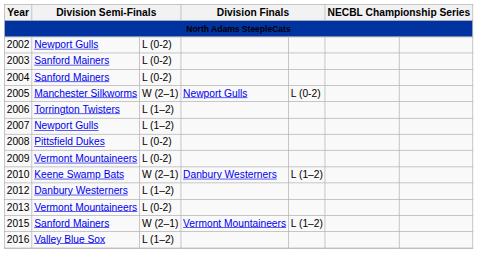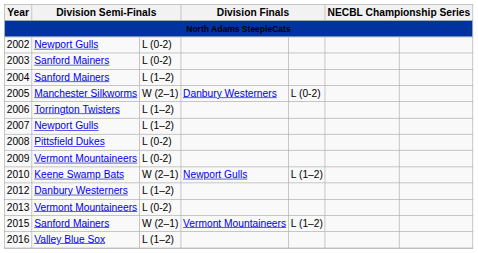2004 | column 3: L (0-2) -> L (1–2)
2005 | column 4: Newport Gulls -> Danbury Westerners
2010 | column 4: Danbury Westerners -> Newport Gulls
